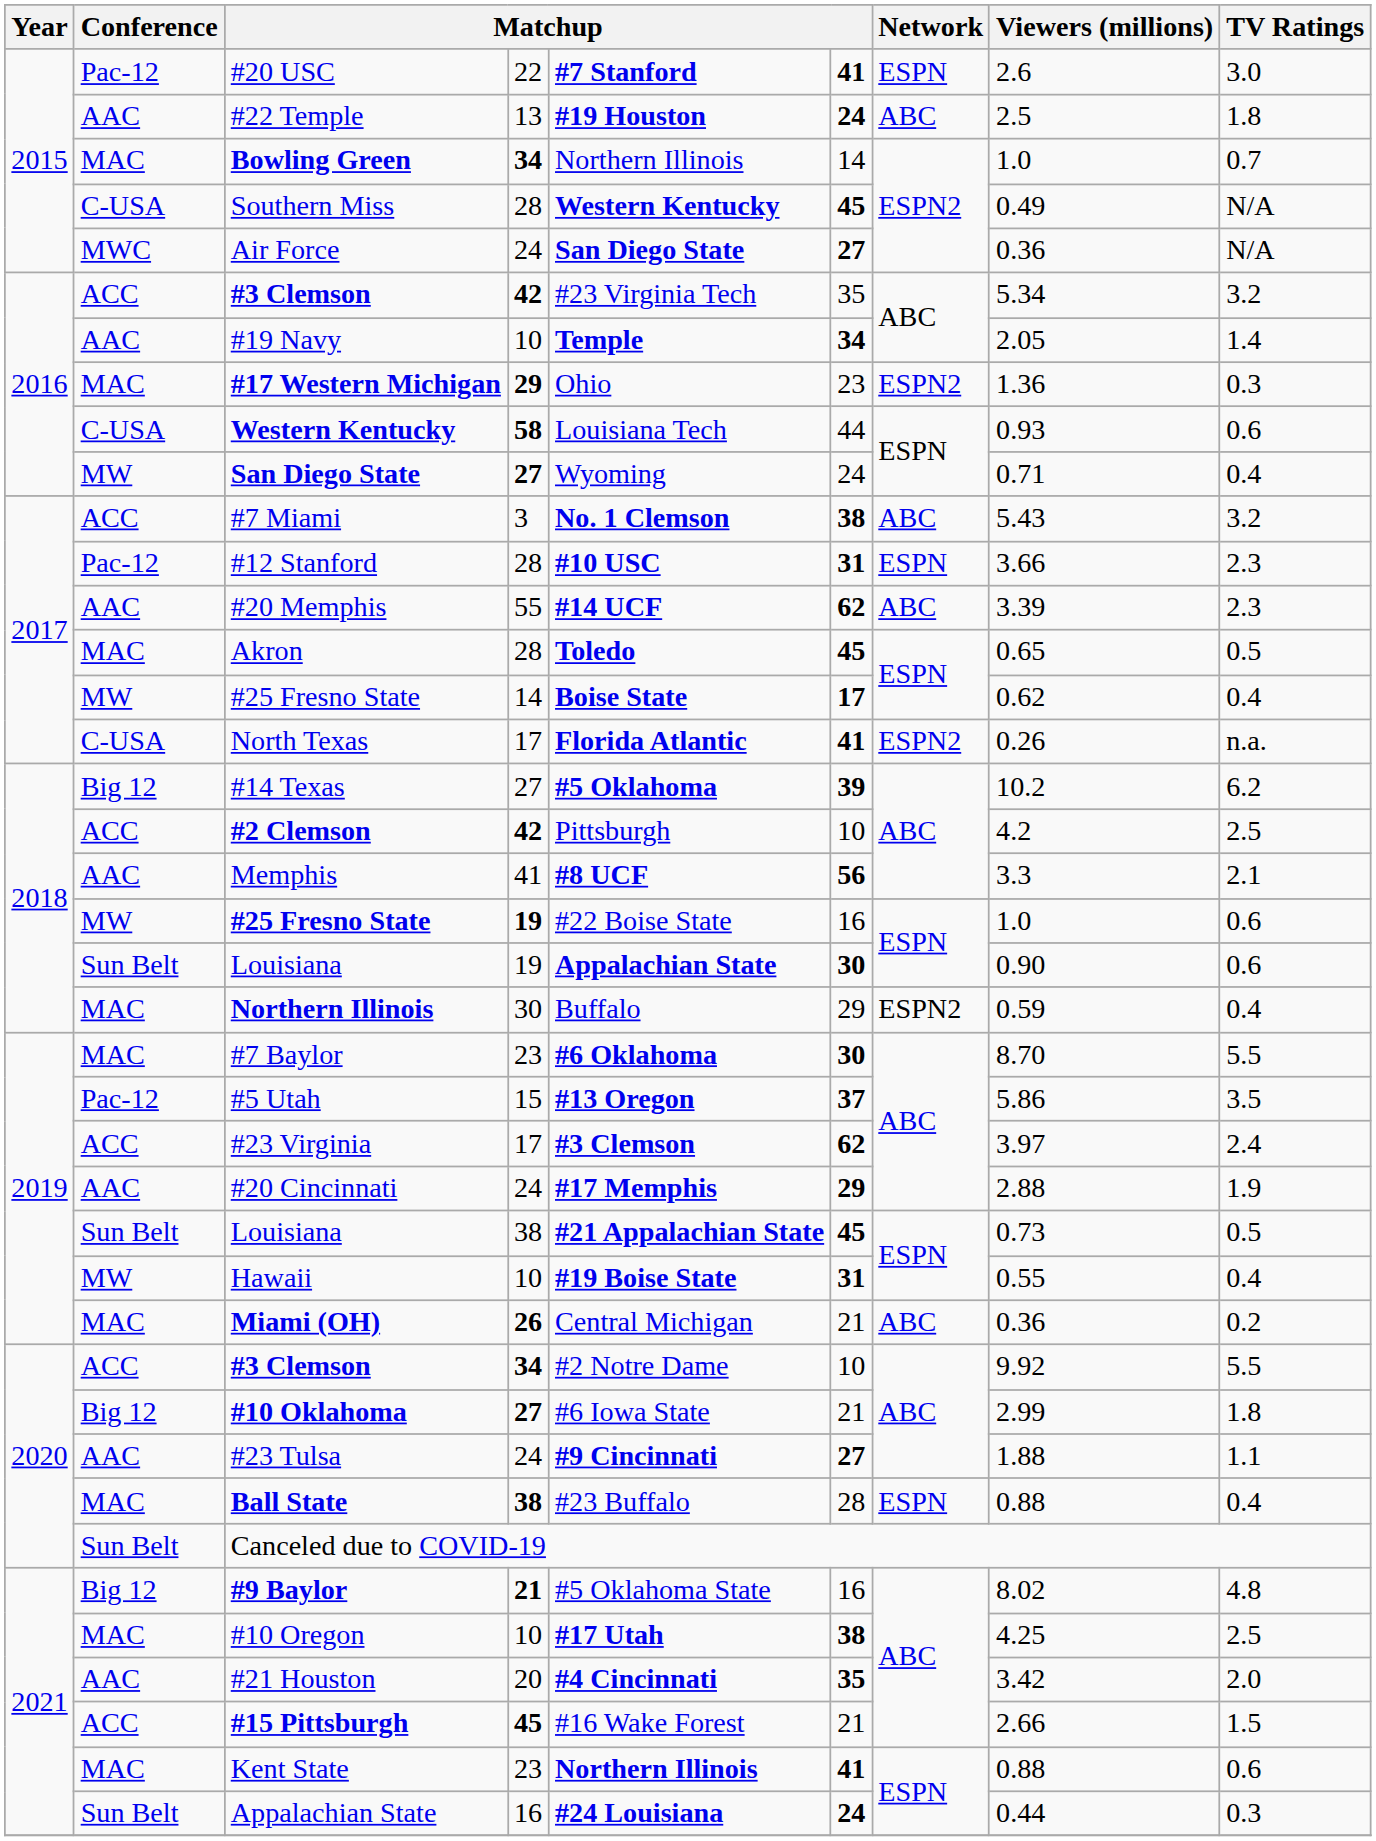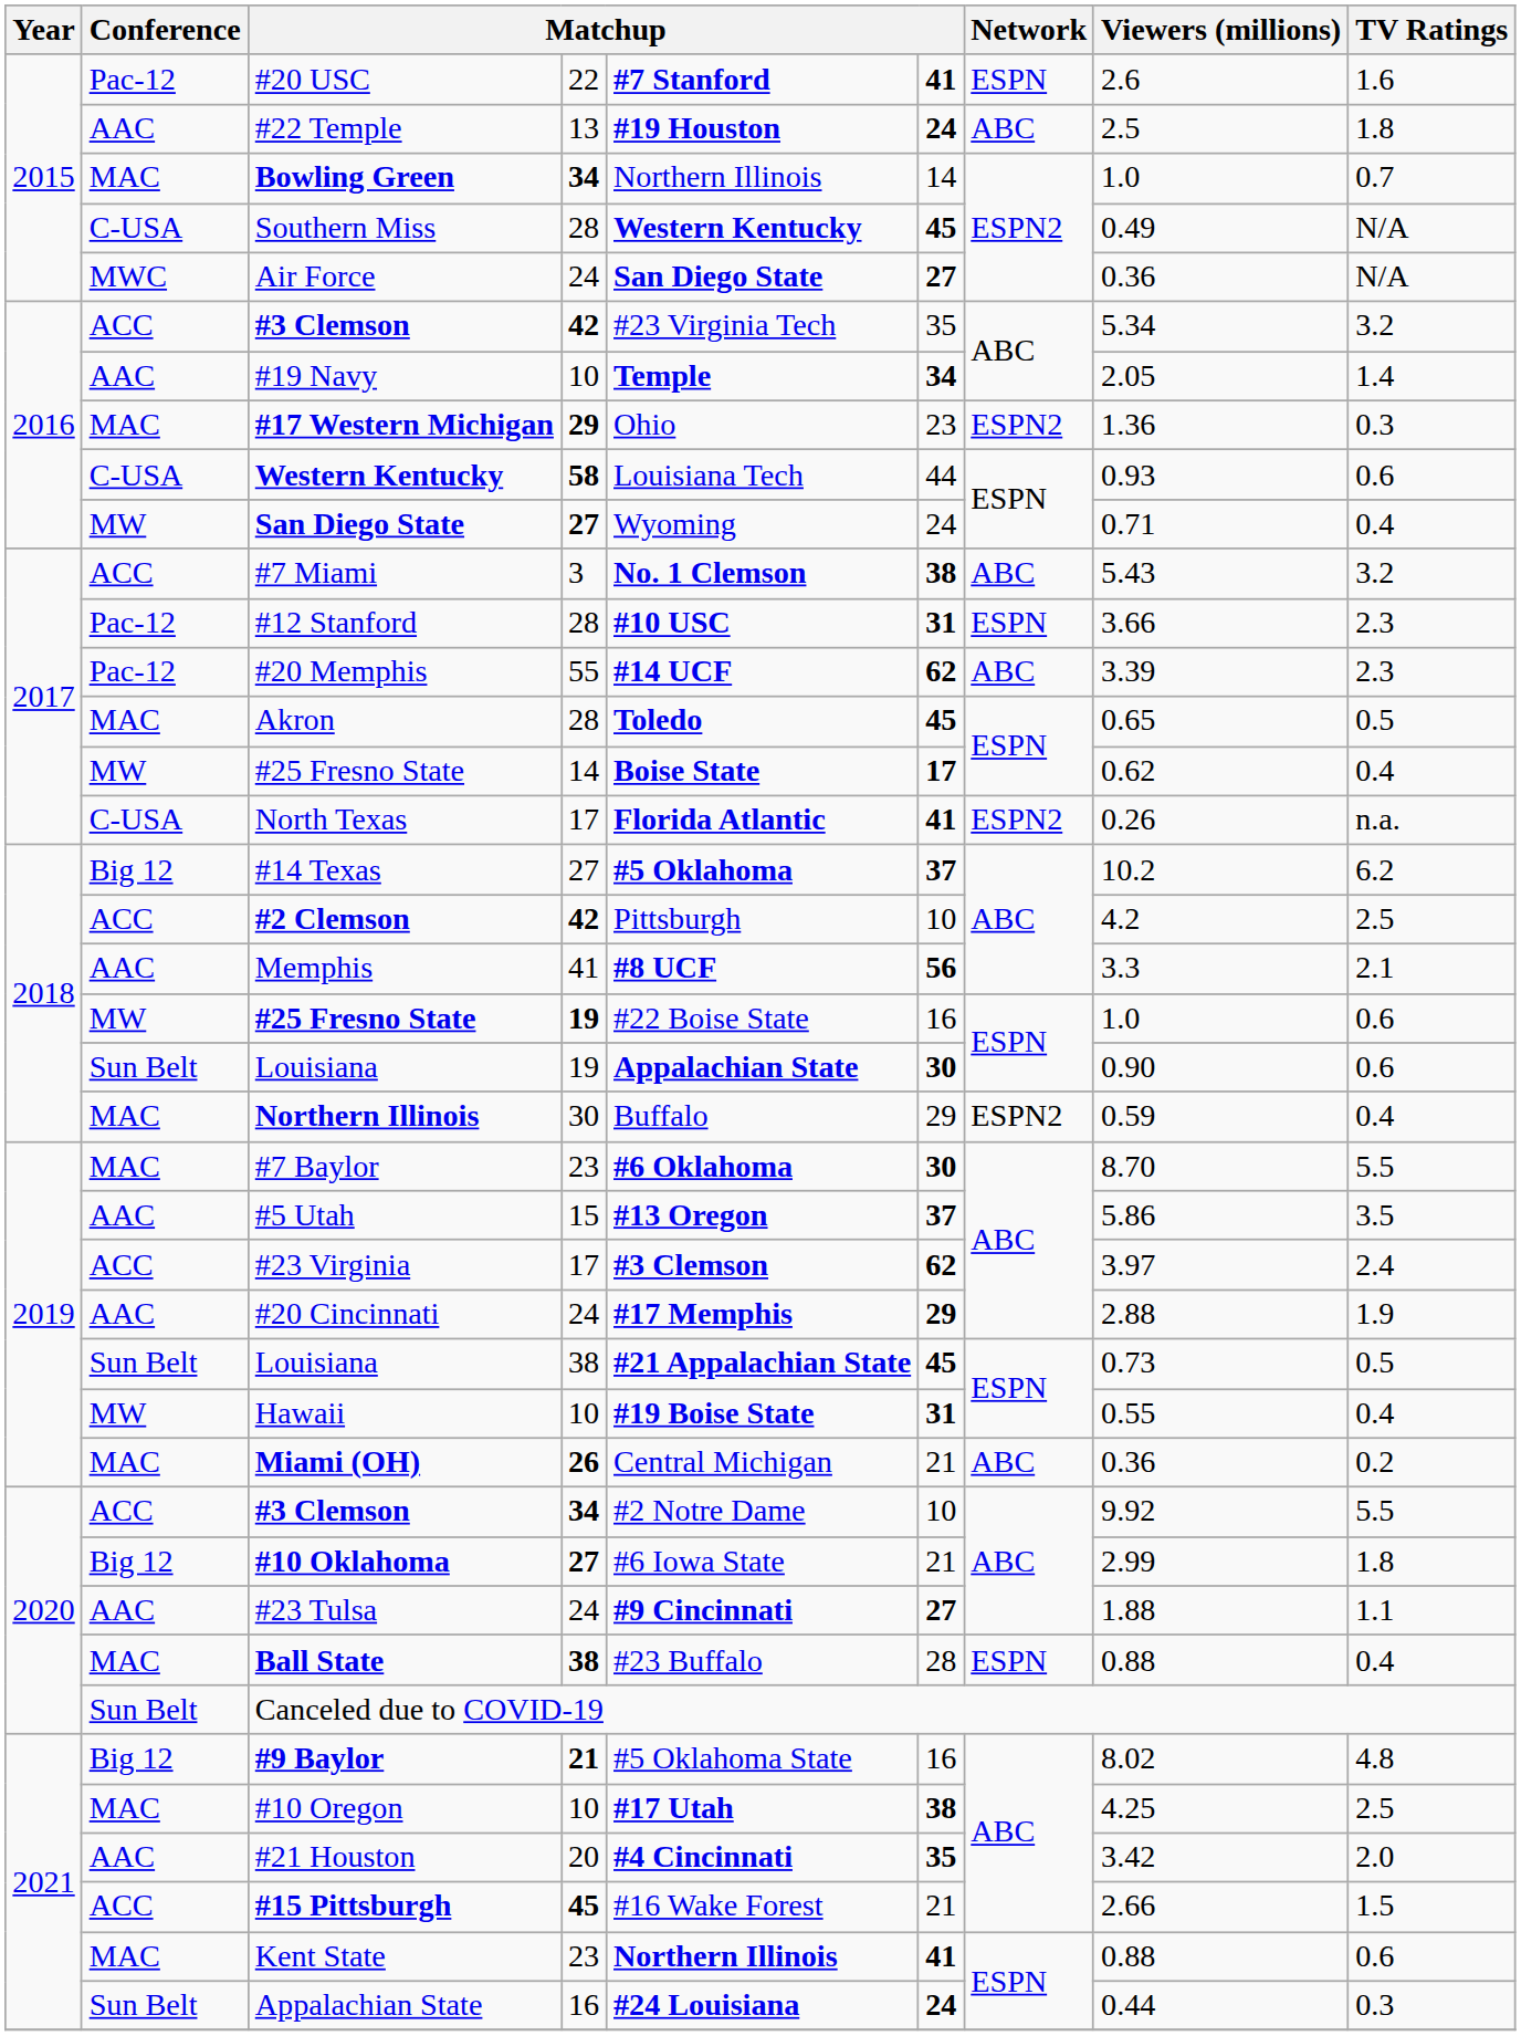#20 USC | TV Ratings: 3.0 -> 1.6
#20 Memphis | Conference: AAC -> Pac-12
#14 Texas | column 6: 39 -> 37
#5 Utah | Conference: Pac-12 -> AAC
